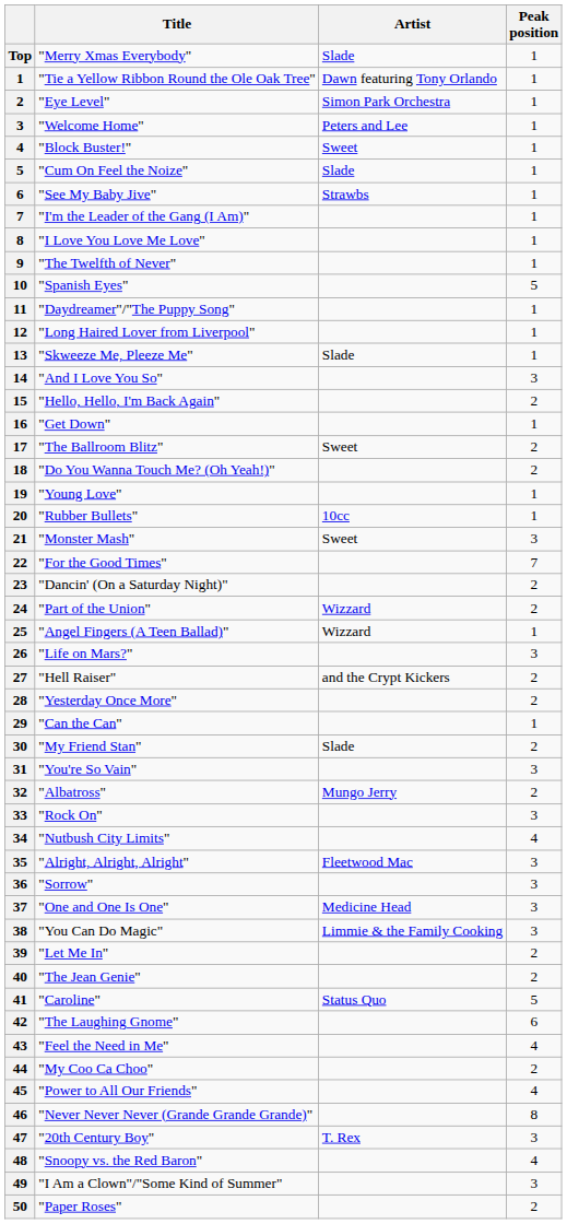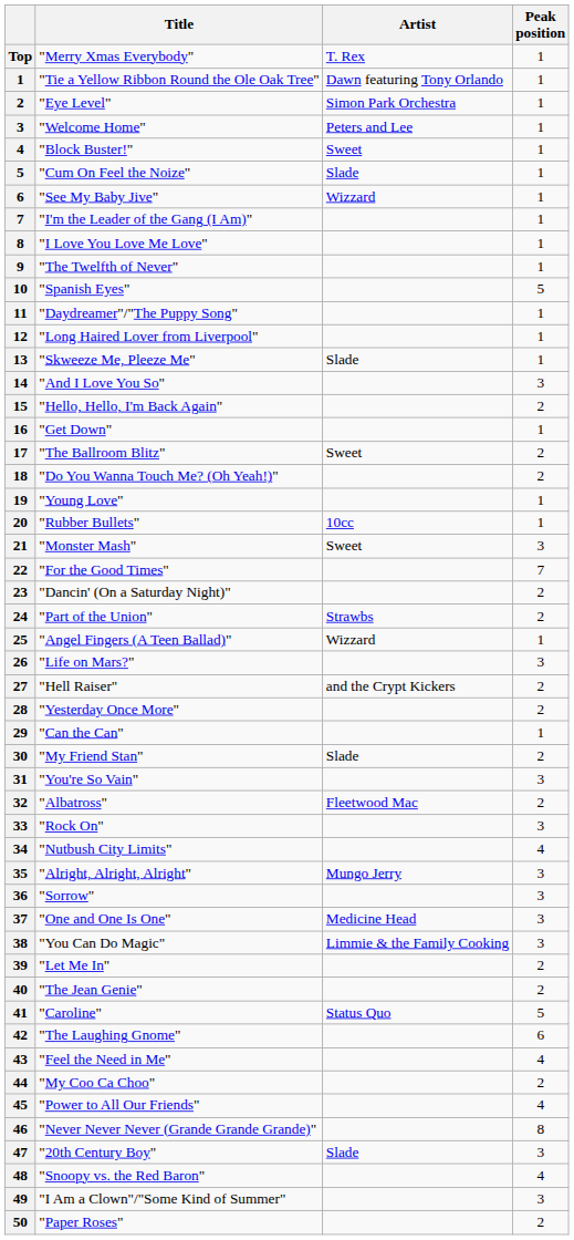"Merry Xmas Everybody" | Artist: Slade -> T. Rex
"See My Baby Jive" | Artist: Strawbs -> Wizzard
"Part of the Union" | Artist: Wizzard -> Strawbs
"Albatross" | Artist: Mungo Jerry -> Fleetwood Mac
"Alright, Alright, Alright" | Artist: Fleetwood Mac -> Mungo Jerry
"20th Century Boy" | Artist: T. Rex -> Slade
